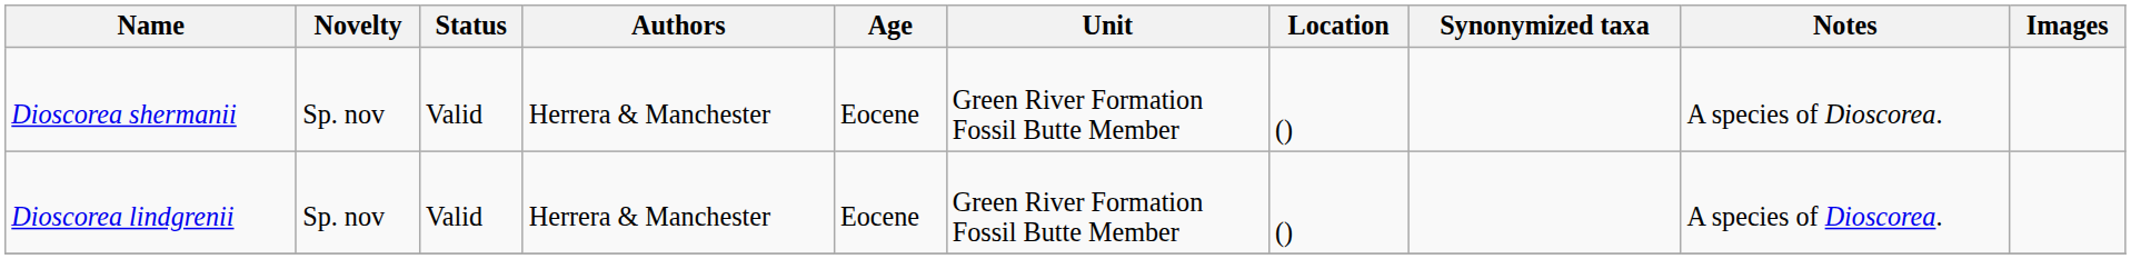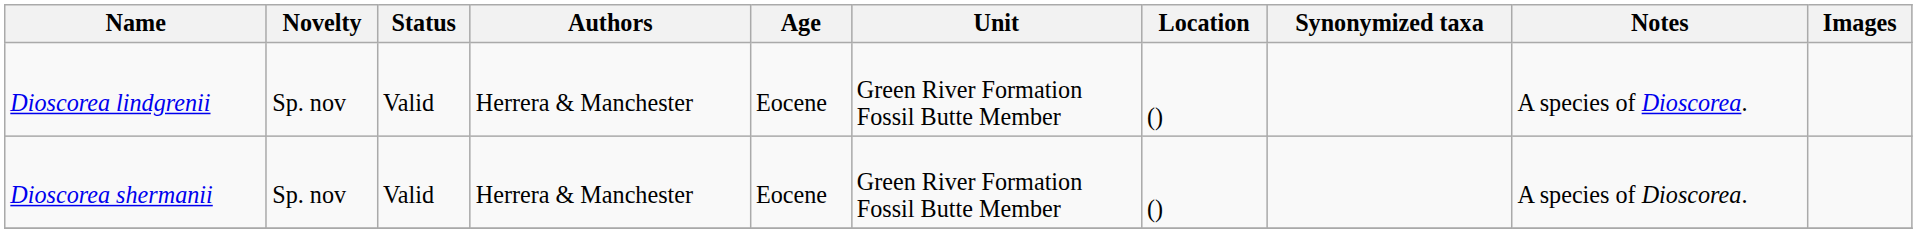rows swapped: Dioscorea lindgrenii <-> Dioscorea shermanii
